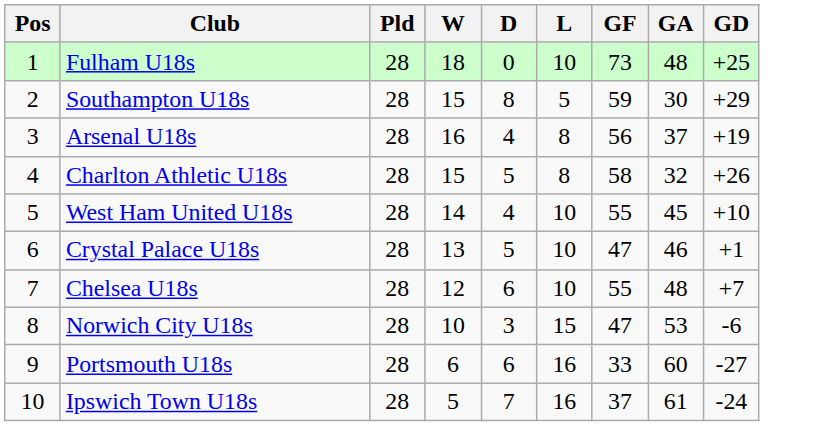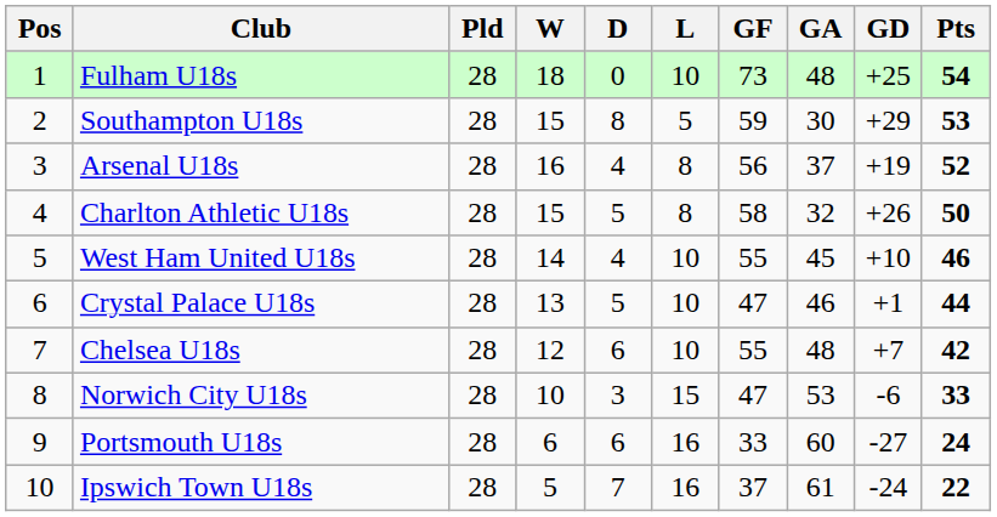+ column: Pts | 54 | 53 | 52 | 50 | 46 | 44 | 42 | 33 | 24 | 22
